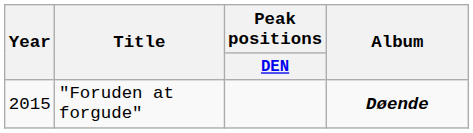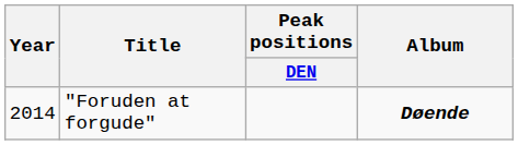"Foruden at forgude" | Year: 2015 -> 2014
